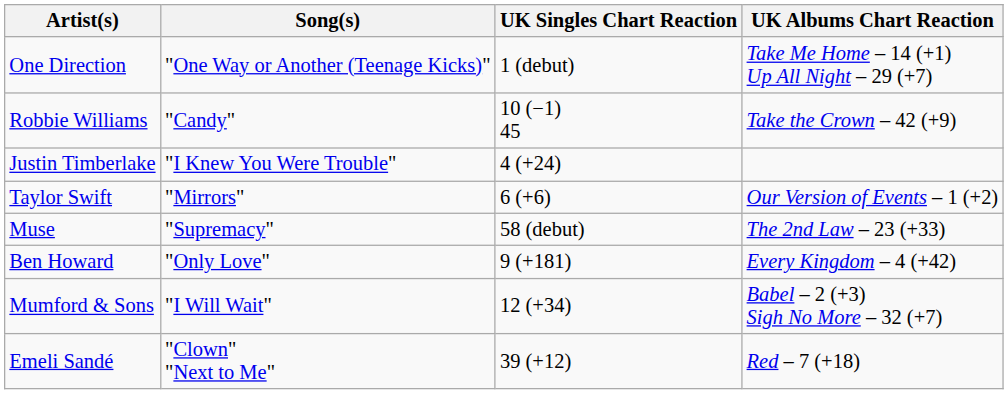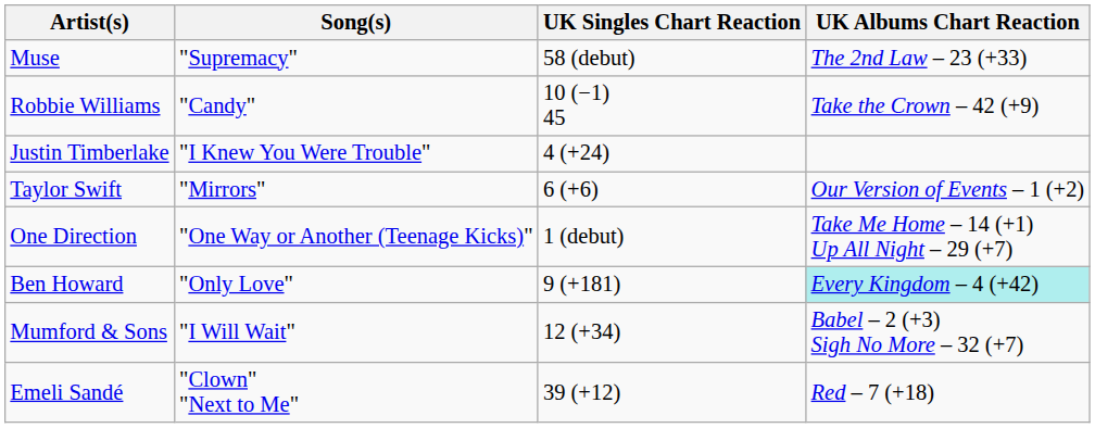rows swapped: Muse <-> One Direction
Ben Howard | UK Albums Chart Reaction: no background -> paleturquoise background
